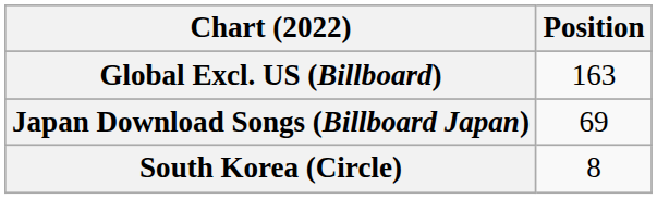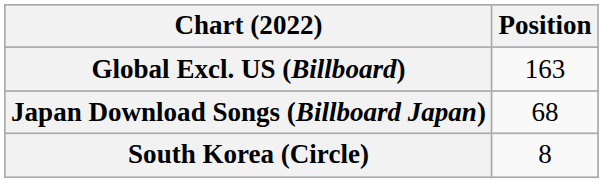Japan Download Songs (Billboard Japan) | Position: 69 -> 68
